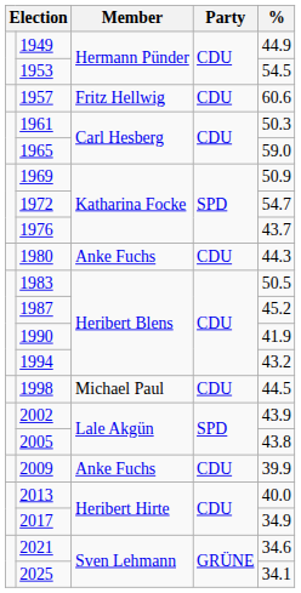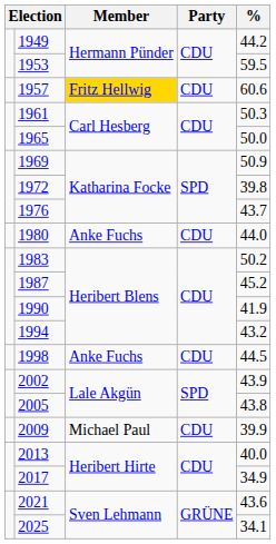1949 | %: 44.9 -> 44.2
1953 | %: 54.5 -> 59.5
1957 | Member: no background -> gold background
1965 | %: 59.0 -> 50.0
1972 | %: 54.7 -> 39.8
1980 | %: 44.3 -> 44.0
1983 | %: 50.5 -> 50.2
1998 | Member: Michael Paul -> Anke Fuchs
2009 | Member: Anke Fuchs -> Michael Paul
2021 | %: 34.6 -> 43.6
